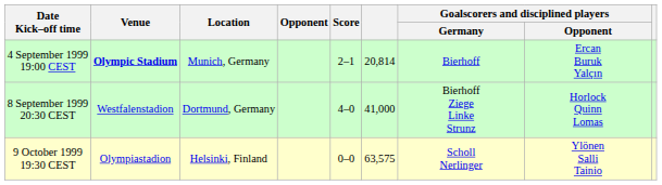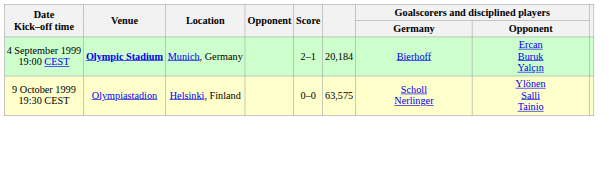4 September 1999 19:00 CEST | column 6: 20,814 -> 20,184
- row: 8 September 1999 20:30 CEST | Westfalenstadion | Dortmund, Germany | 4–0 | 41,000 | Bierhoff Ziege Linke Strunz | Horlock Quinn Lomas
